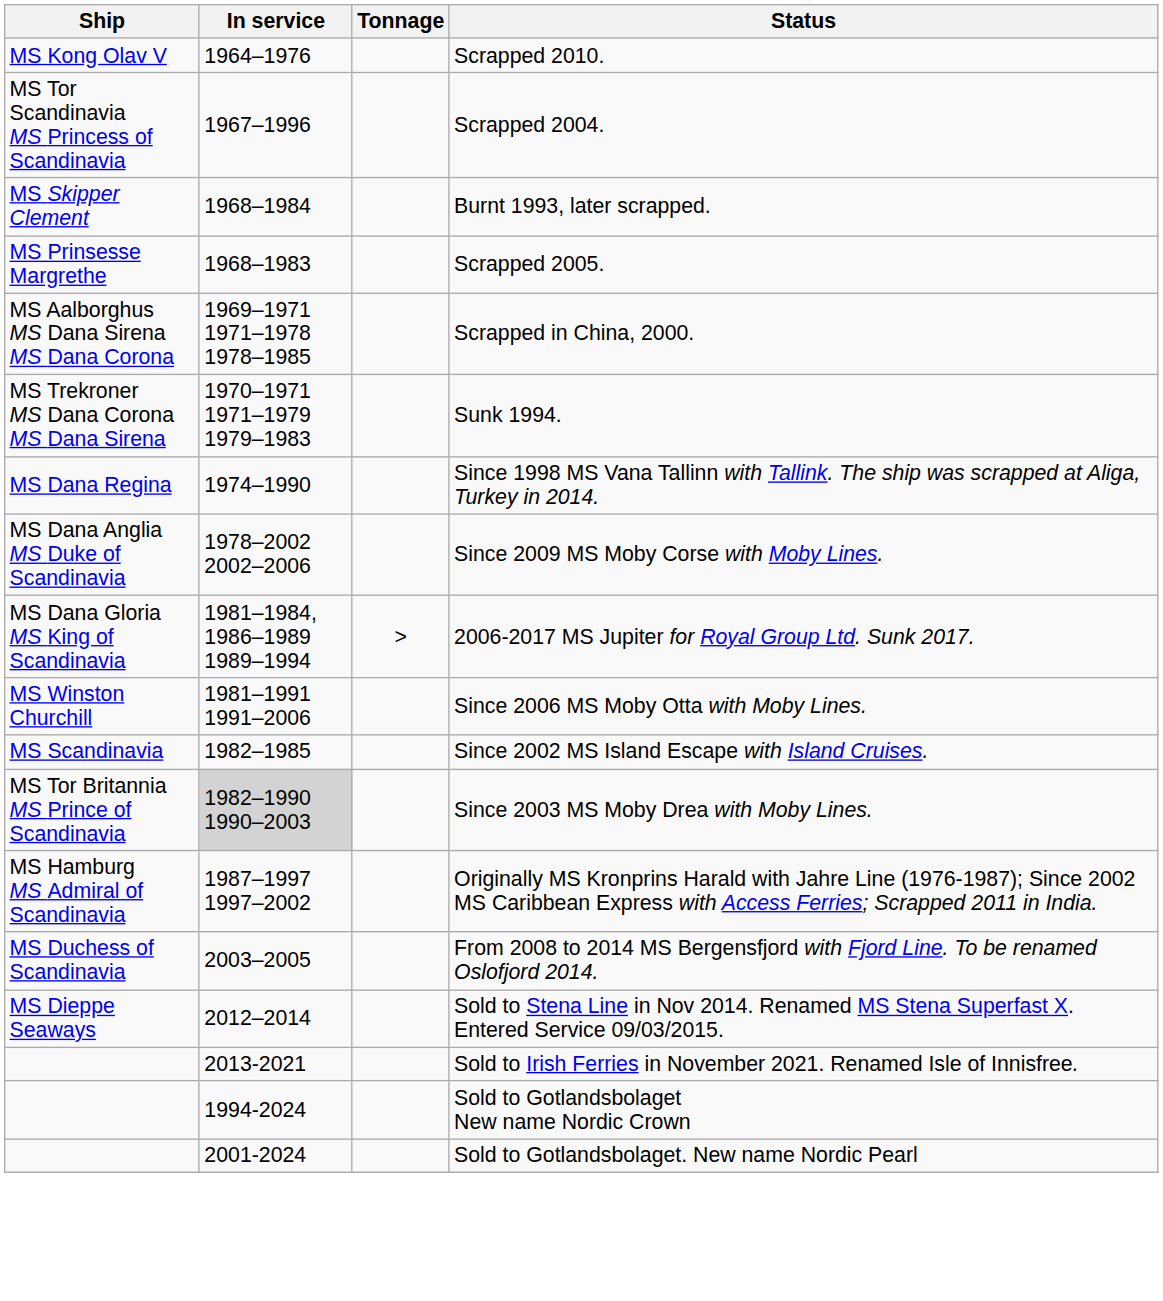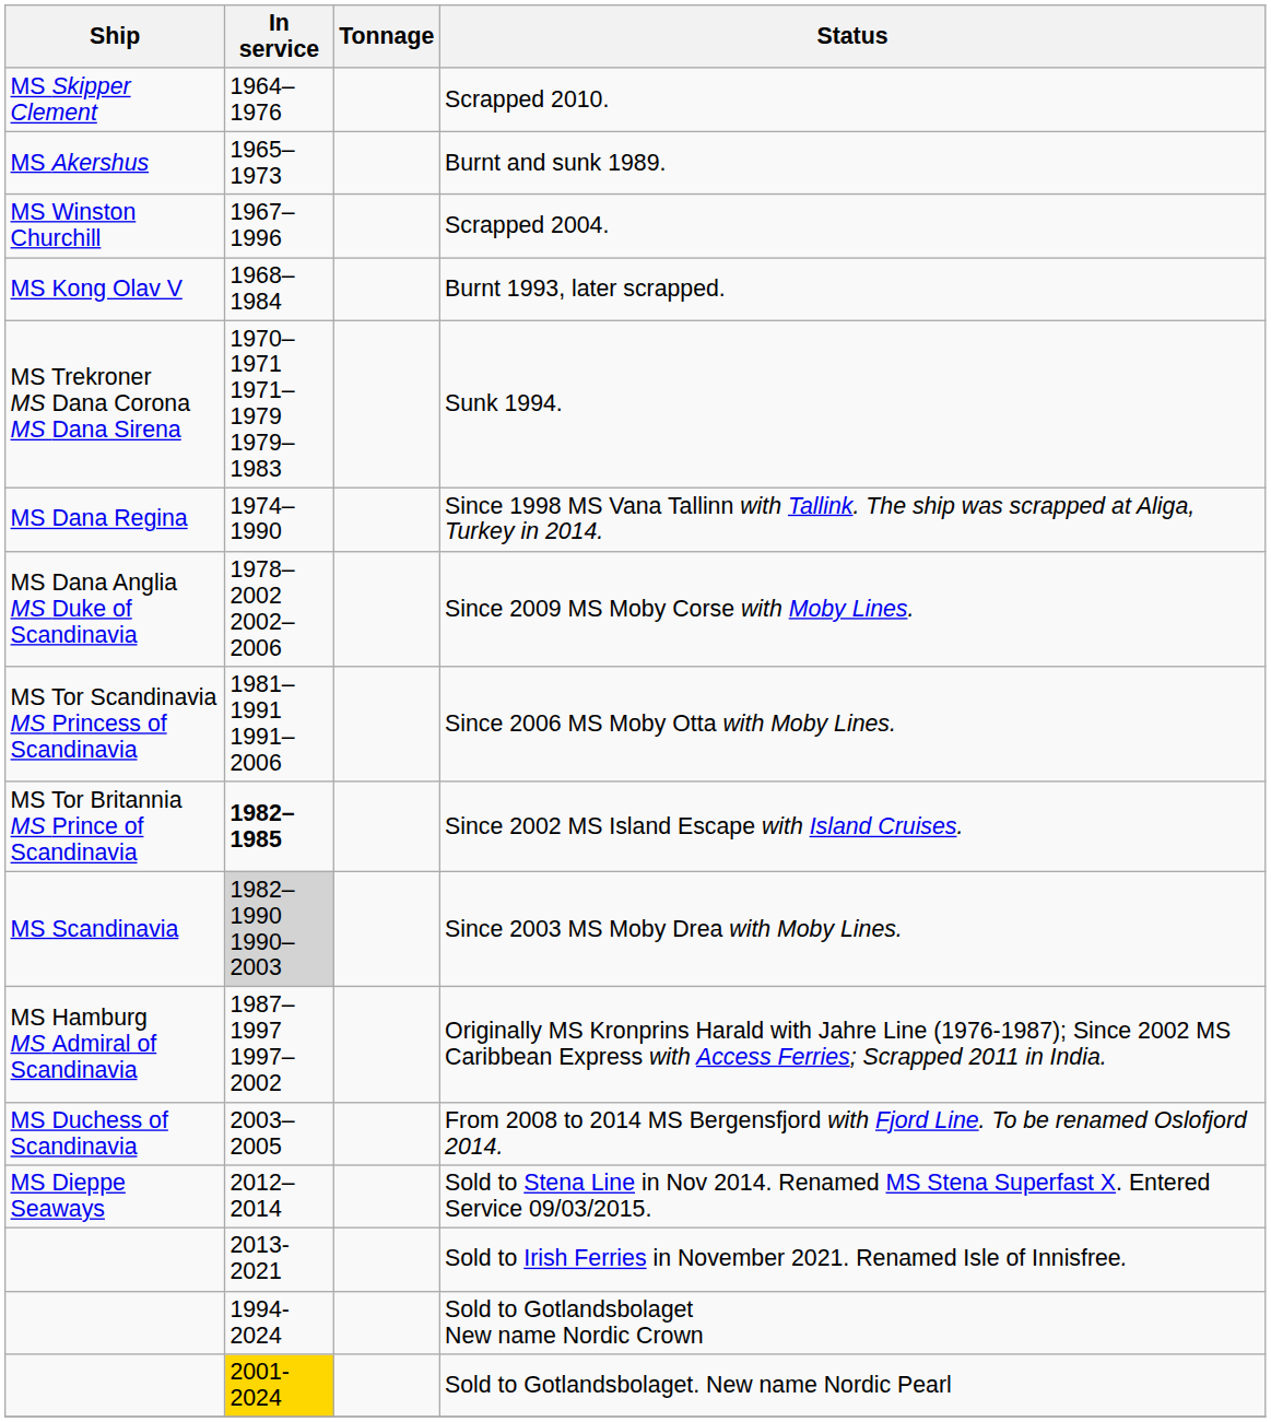Scrapped 2010. | Ship: MS Kong Olav V -> MS Skipper Clement
+ row: MS Akershus | 1965–1973 | Burnt and sunk 1989.
Scrapped 2004. | Ship: MS Tor Scandinavia MS Princess of Scandinavia -> MS Winston Churchill
Burnt 1993, later scrapped. | Ship: MS Skipper Clement -> MS Kong Olav V
- row: MS Prinsesse Margrethe | 1968–1983 | Scrapped 2005.
- row: MS Aalborghus MS Dana Sirena MS Dana Corona | 1969–1971 1971–1978 1978–1985 | Scrapped in China, 2000.
- row: MS Dana Gloria MS King of Scandinavia | 1981–1984, 1986–1989 1989–1994 | > | 2006-2017 MS Jupiter for Royal Group Ltd. Sunk 2017.
Since 2006 MS Moby Otta with Moby Lines. | Ship: MS Winston Churchill -> MS Tor Scandinavia MS Princess of Scandinavia
Since 2002 MS Island Escape with Island Cruises. | Ship: MS Scandinavia -> MS Tor Britannia MS Prince of Scandinavia
Since 2002 MS Island Escape with Island Cruises. | In service: normal -> bold
Since 2003 MS Moby Drea with Moby Lines. | Ship: MS Tor Britannia MS Prince of Scandinavia -> MS Scandinavia
Sold to Gotlandsbolaget. New name Nordic Pearl | In service: no background -> gold background
